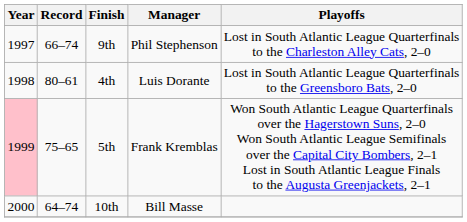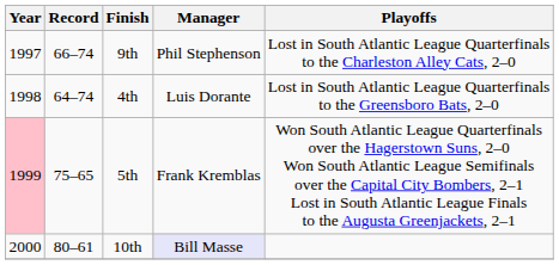4th | Record: 80–61 -> 64–74
10th | Record: 64–74 -> 80–61
10th | Manager: no background -> lavender background
